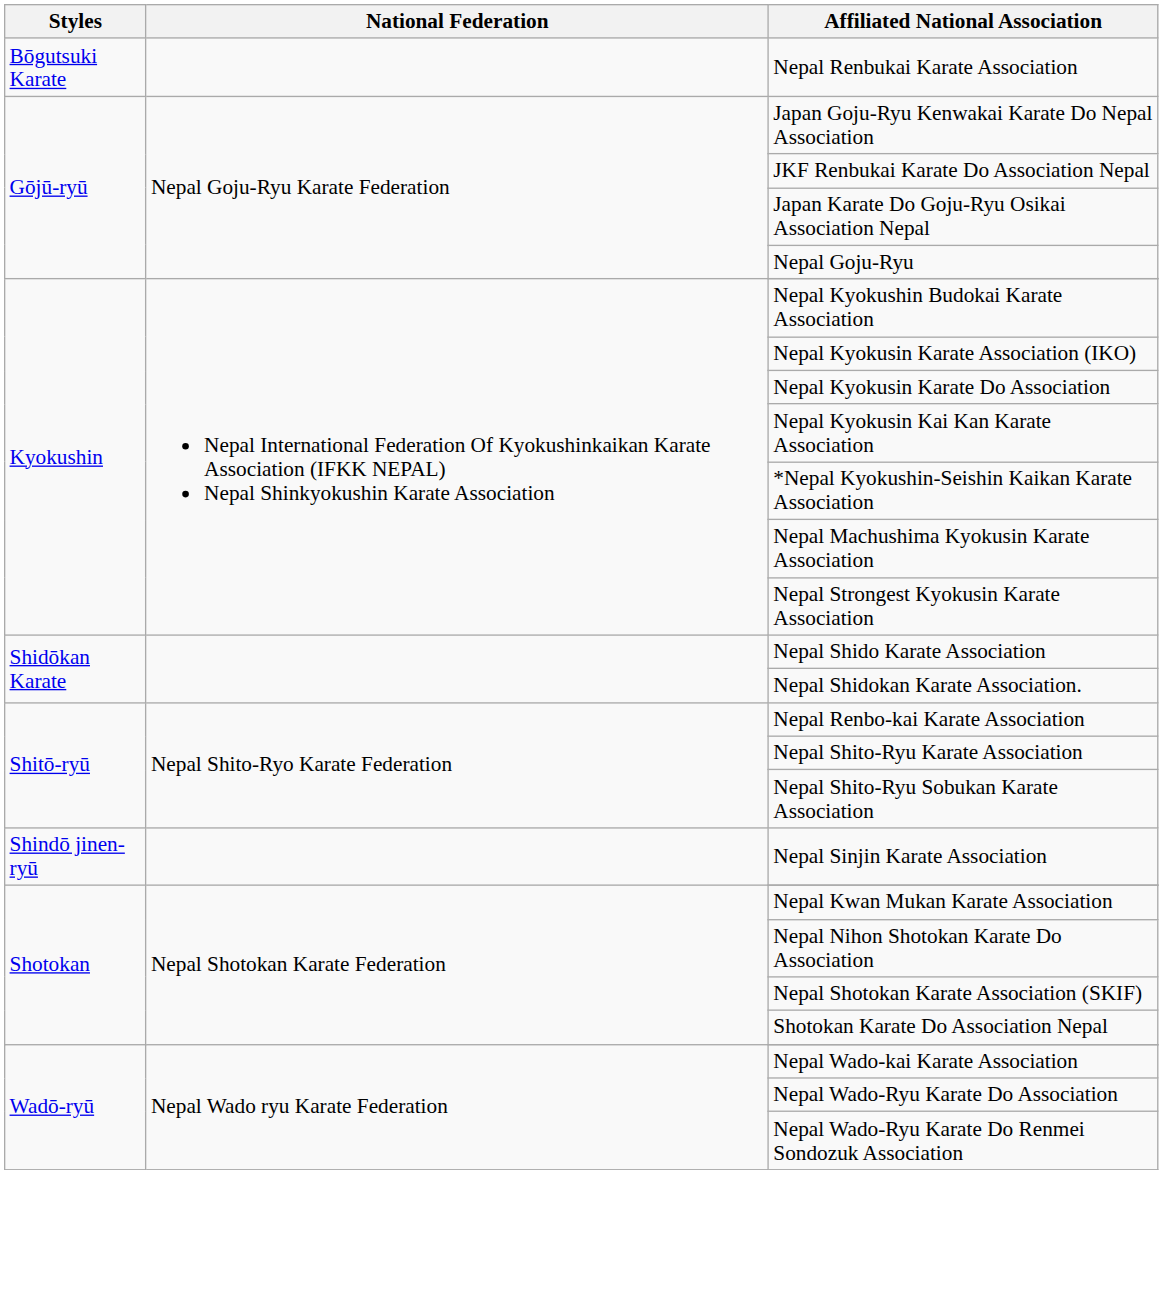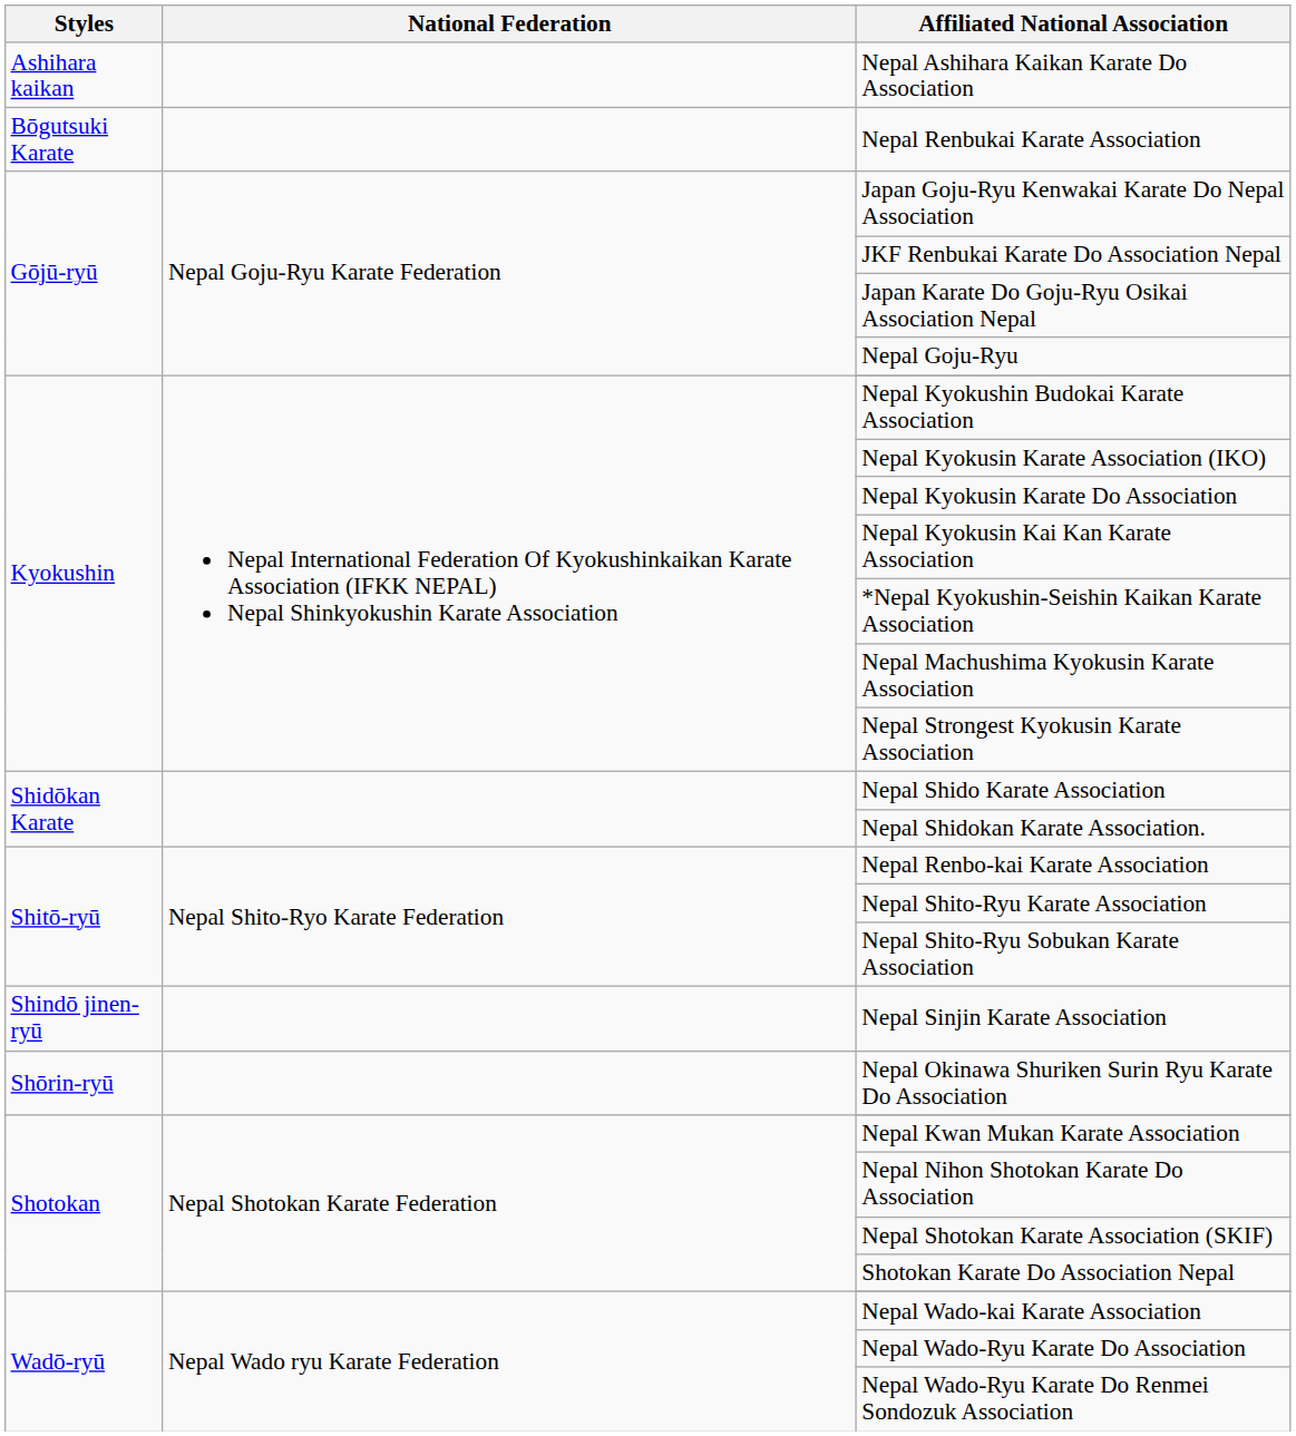+ row: Ashihara kaikan | Nepal Ashihara Kaikan Karate Do Association
+ row: Shōrin-ryū | Nepal Okinawa Shuriken Surin Ryu Karate Do Association
